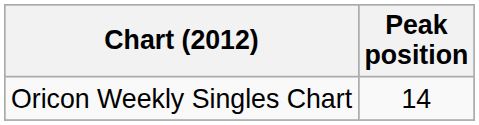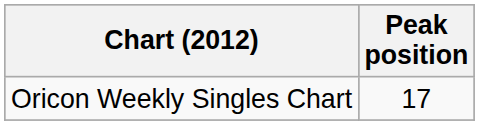Oricon Weekly Singles Chart | Peak position: 14 -> 17
